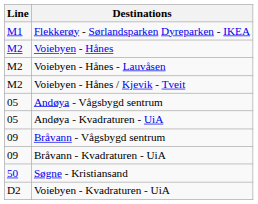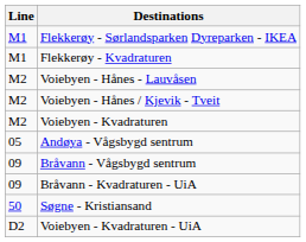+ row: M1 | Flekkerøy - Kvadraturen
- row: M2 | Voiebyen - Hånes
+ row: M2 | Voiebyen - Kvadraturen
- row: 05 | Andøya - Kvadraturen - UiA
